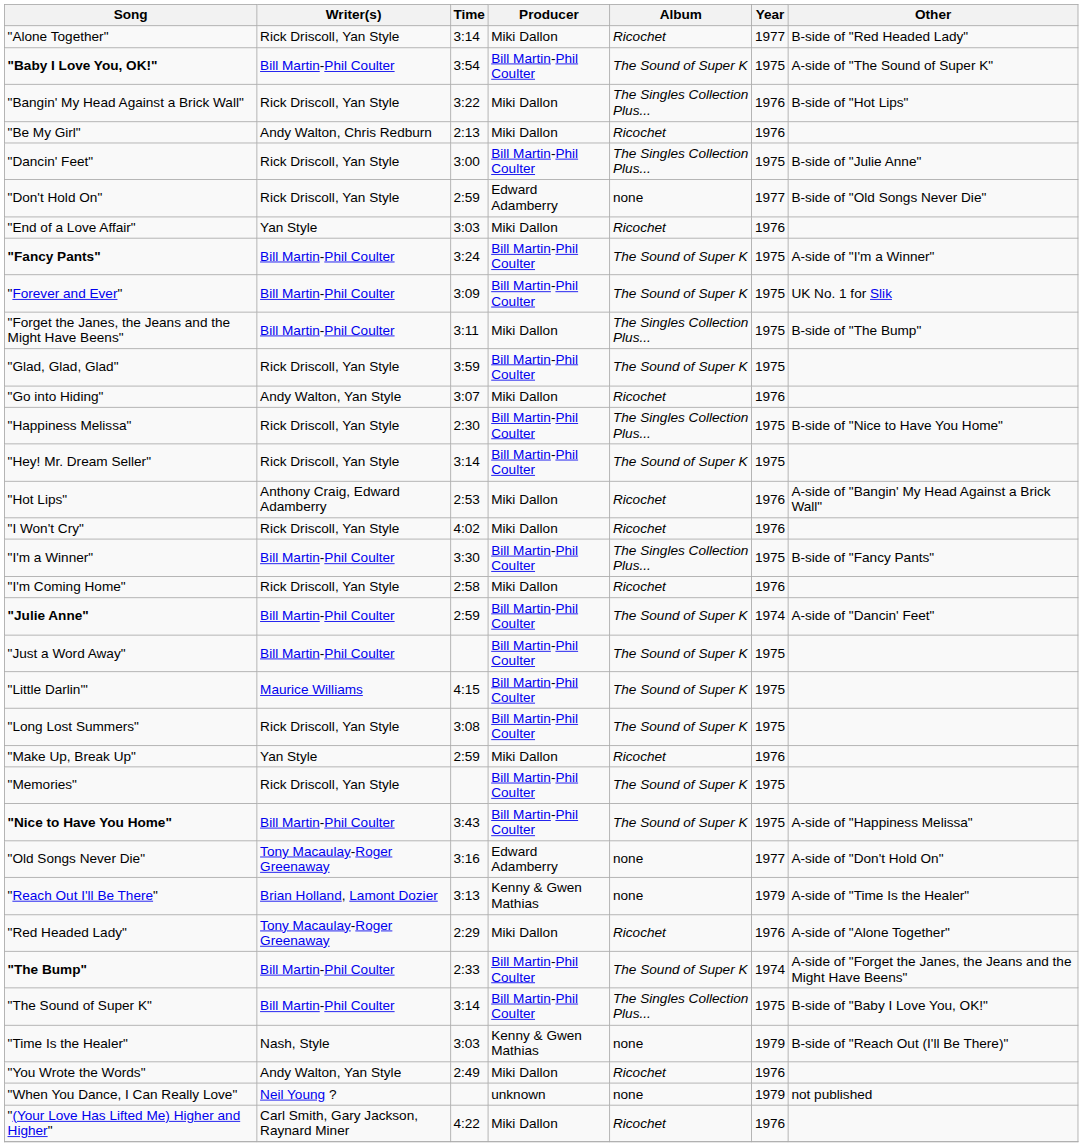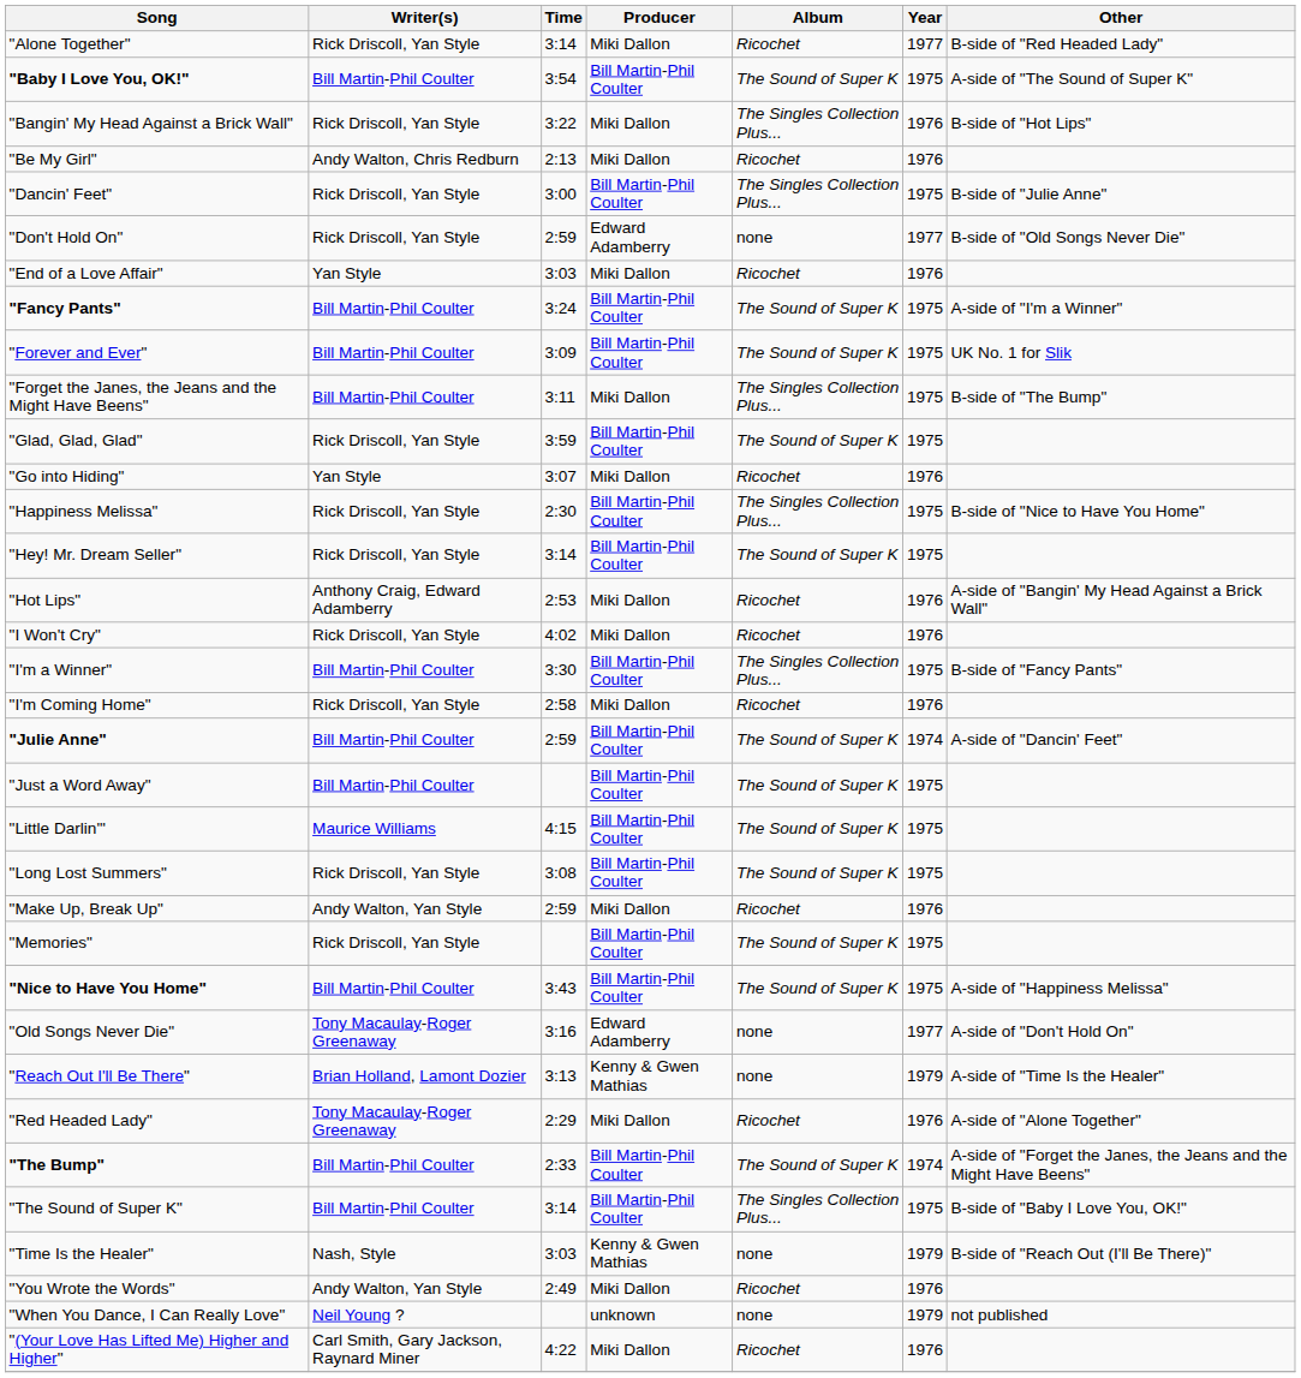"Go into Hiding" | Writer(s): Andy Walton, Yan Style -> Yan Style
"Make Up, Break Up" | Writer(s): Yan Style -> Andy Walton, Yan Style
